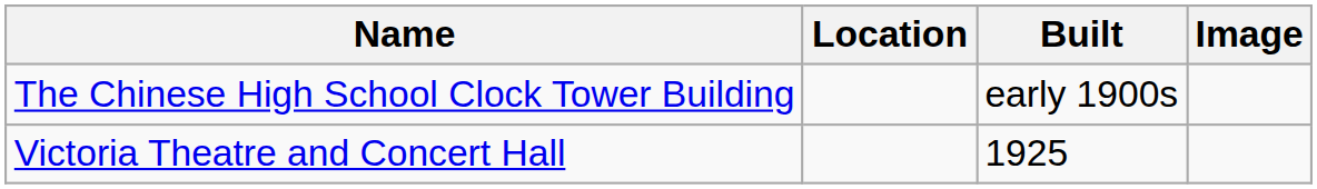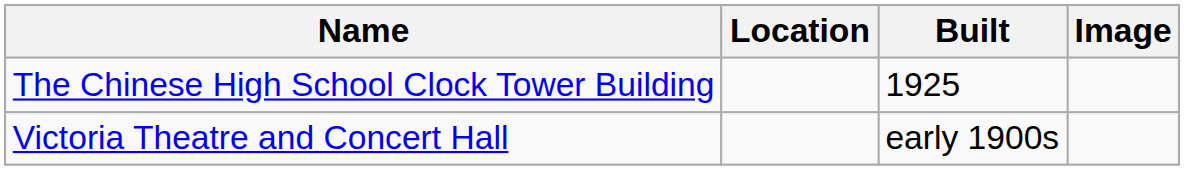The Chinese High School Clock Tower Building | Built: early 1900s -> 1925
Victoria Theatre and Concert Hall | Built: 1925 -> early 1900s
